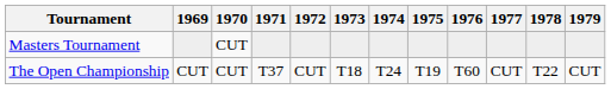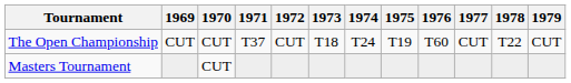rows swapped: Masters Tournament <-> The Open Championship
